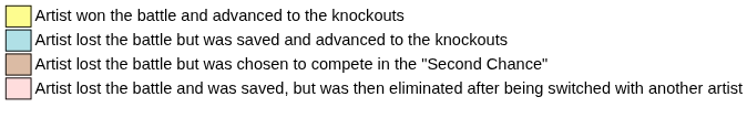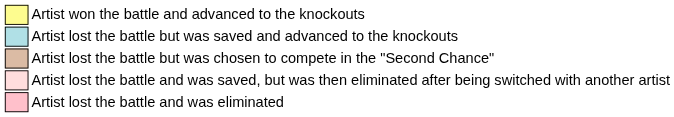+ row: Artist lost the battle and was eliminated
